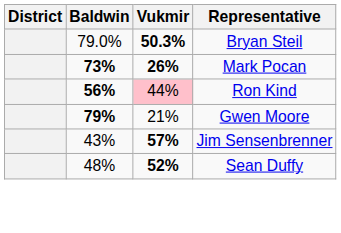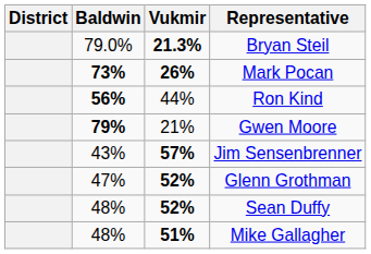Bryan Steil | Vukmir: 50.3% -> 21.3%
Ron Kind | Vukmir: pink background -> no background
+ row: 47% | 52% | Glenn Grothman
+ row: 48% | 51% | Mike Gallagher
